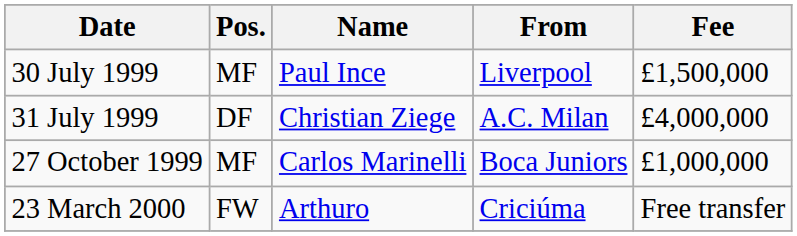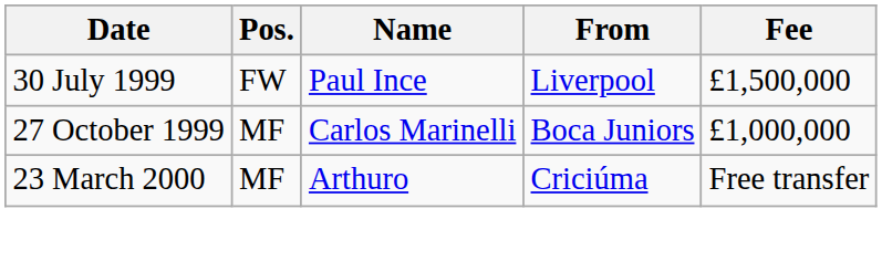30 July 1999 | Pos.: MF -> FW
- row: 31 July 1999 | DF | Christian Ziege | A.C. Milan | £4,000,000
23 March 2000 | Pos.: FW -> MF
